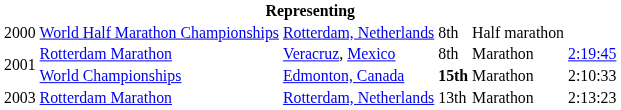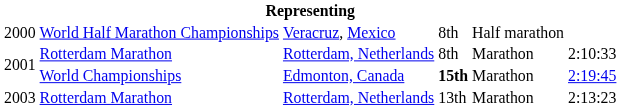2000 | column 3: Rotterdam, Netherlands -> Veracruz, Mexico
2001 / Rotterdam Marathon | column 3: Veracruz, Mexico -> Rotterdam, Netherlands
2001 / Rotterdam Marathon | column 6: 2:19:45 -> 2:10:33
2001 / World Championships | column 6: 2:10:33 -> 2:19:45
